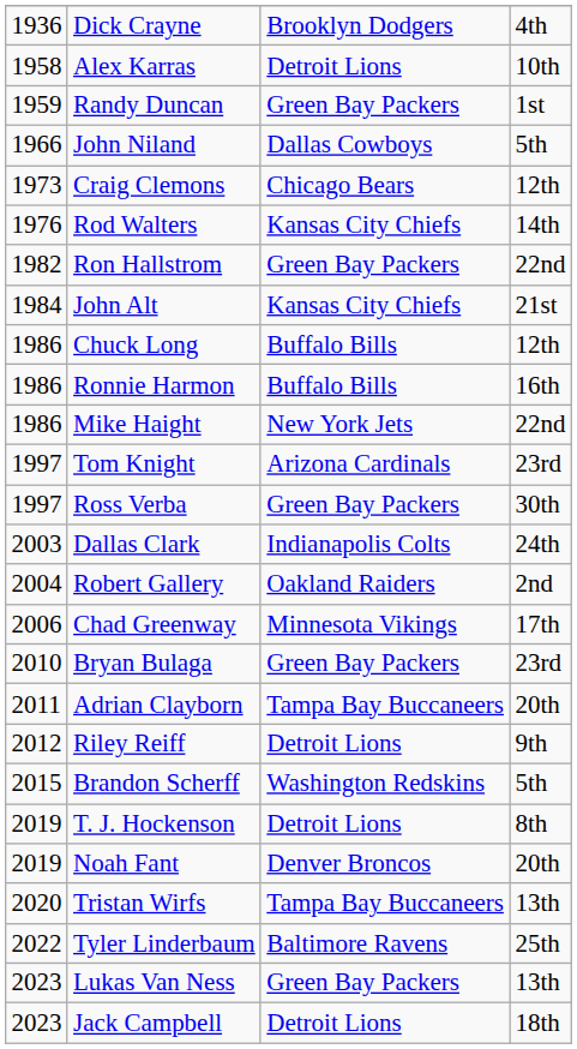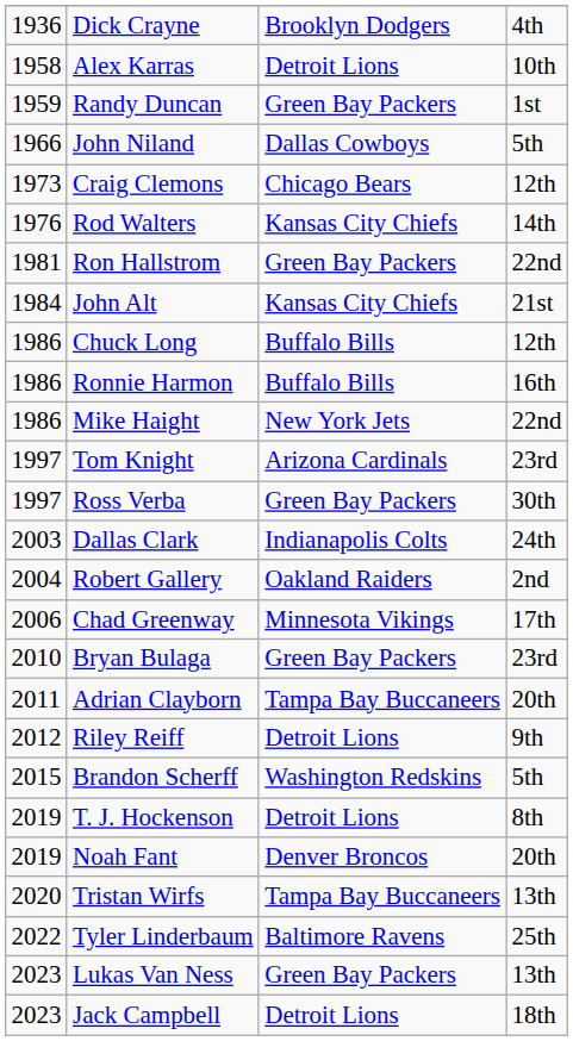Ron Hallstrom | column 1: 1982 -> 1981
